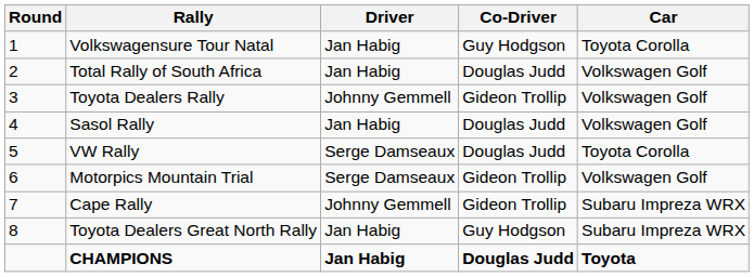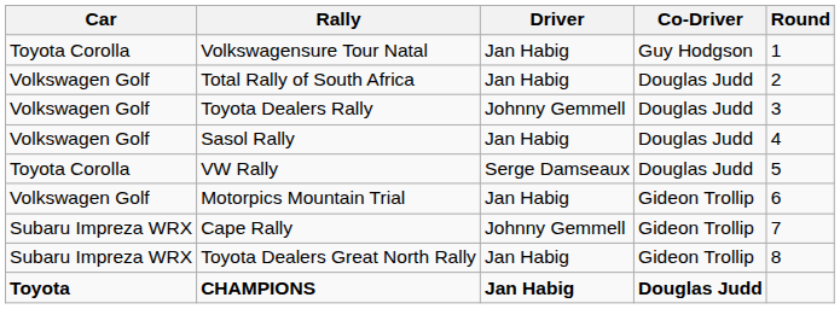columns swapped: Round <-> Car
Toyota Dealers Rally | Co-Driver: Gideon Trollip -> Douglas Judd
Motorpics Mountain Trial | Driver: Serge Damseaux -> Jan Habig
Toyota Dealers Great North Rally | Co-Driver: Guy Hodgson -> Gideon Trollip
